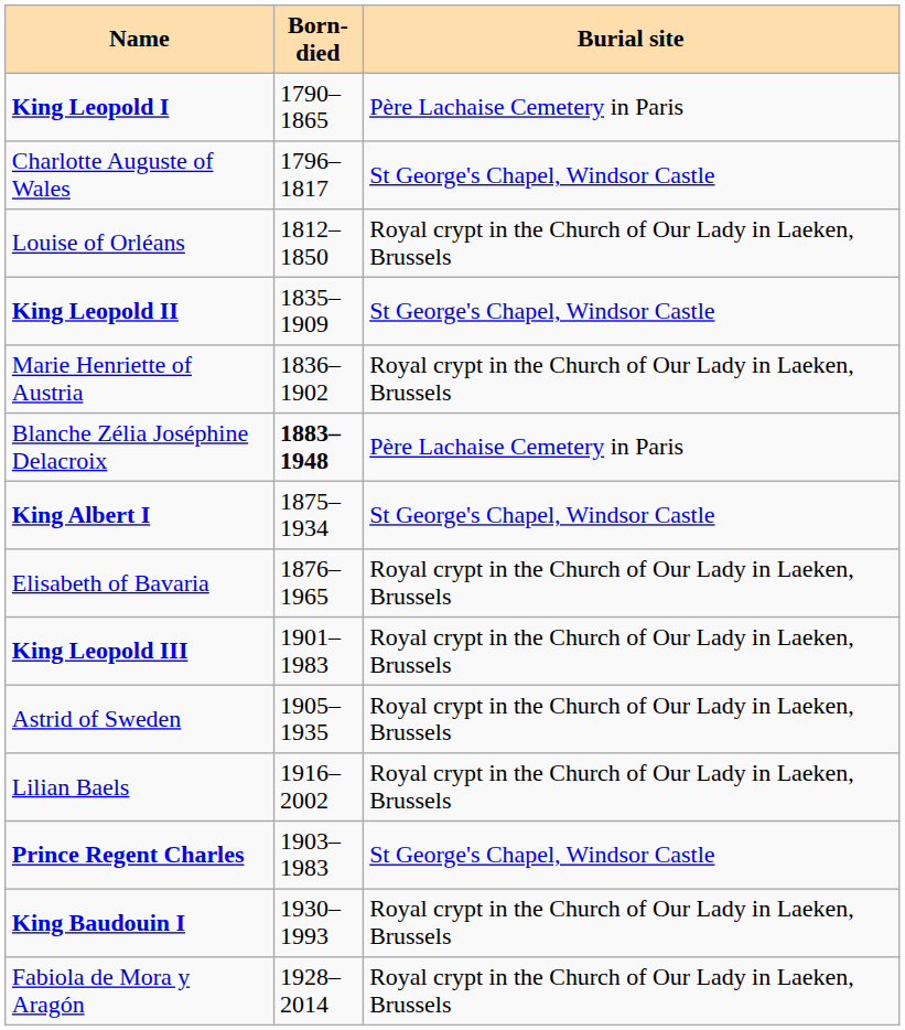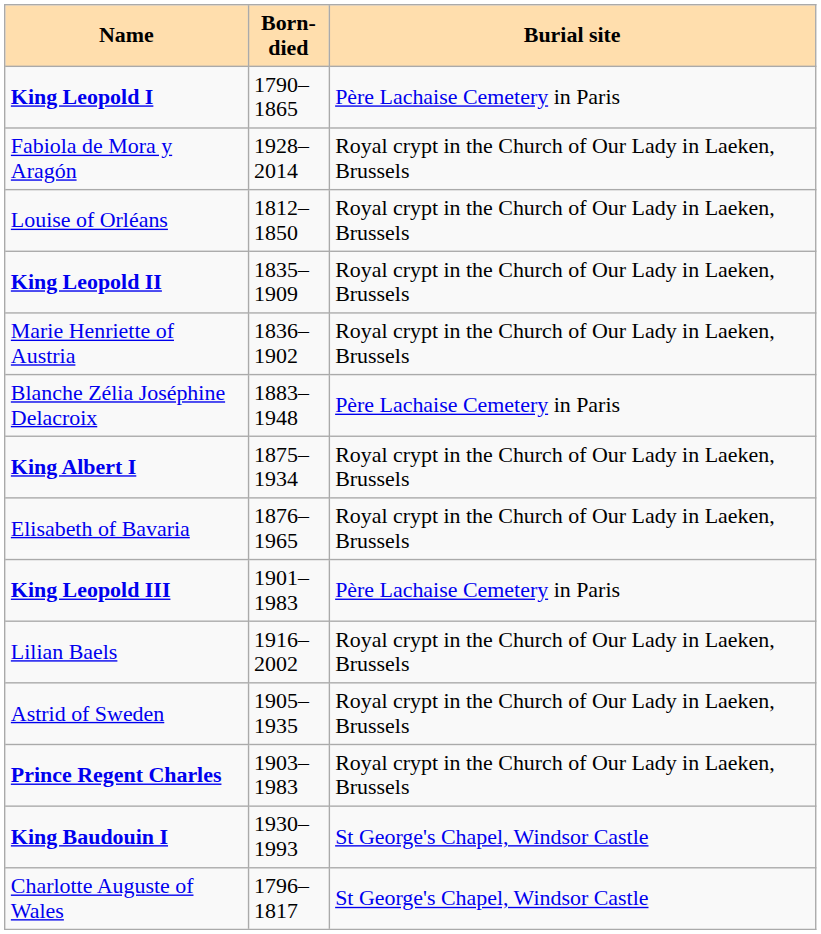rows swapped: Charlotte Auguste of Wales <-> Fabiola de Mora y Aragón
King Leopold II | Burial site: St George's Chapel, Windsor Castle -> Royal crypt in the Church of Our Lady in Laeken, Brussels
Blanche Zélia Joséphine Delacroix | Born-died: bold -> normal
King Albert I | Burial site: St George's Chapel, Windsor Castle -> Royal crypt in the Church of Our Lady in Laeken, Brussels
King Leopold III | Burial site: Royal crypt in the Church of Our Lady in Laeken, Brussels -> Père Lachaise Cemetery in Paris
rows swapped: Astrid of Sweden <-> Lilian Baels
Prince Regent Charles | Burial site: St George's Chapel, Windsor Castle -> Royal crypt in the Church of Our Lady in Laeken, Brussels
King Baudouin I | Burial site: Royal crypt in the Church of Our Lady in Laeken, Brussels -> St George's Chapel, Windsor Castle
